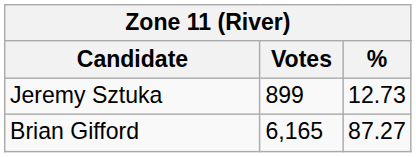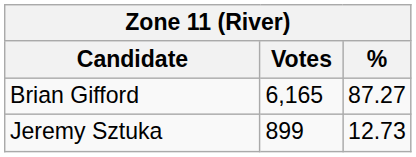rows swapped: Brian Gifford <-> Jeremy Sztuka
